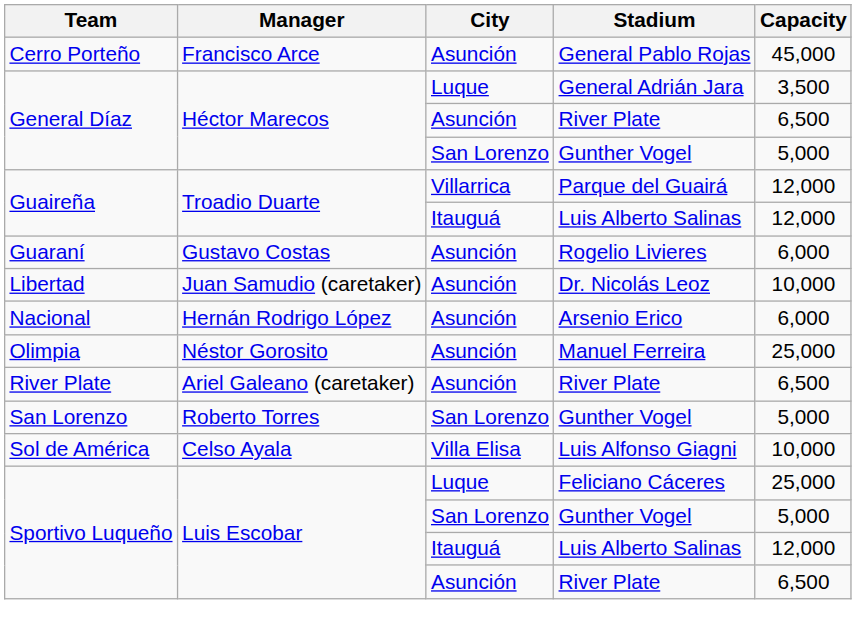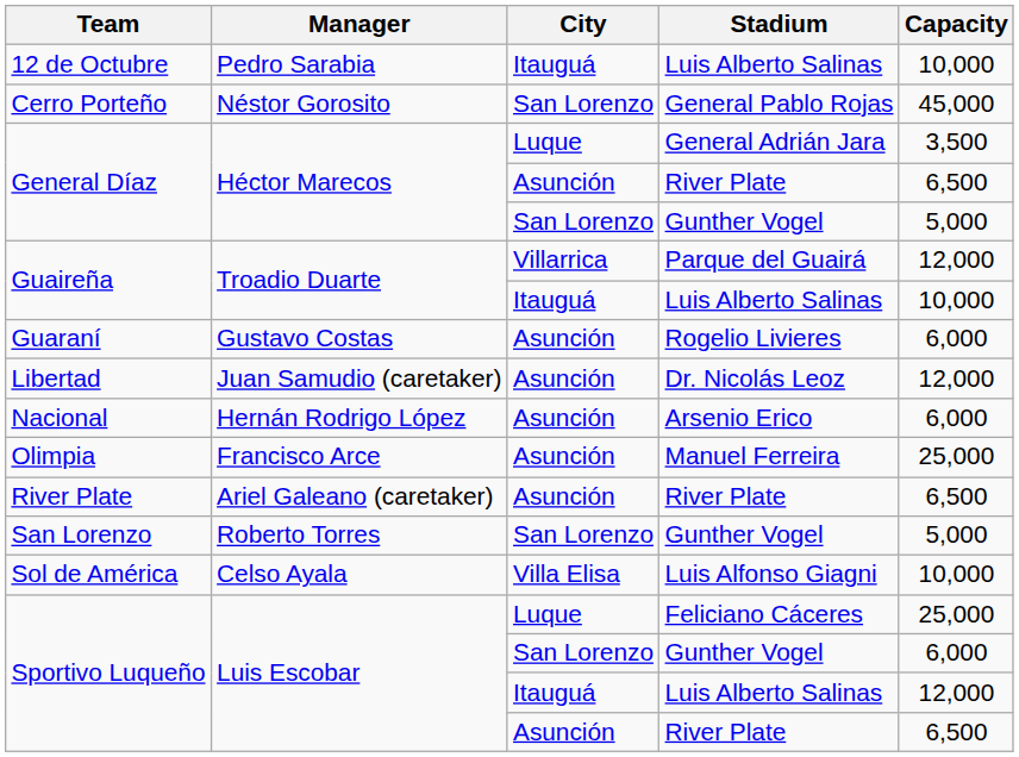+ row: 12 de Octubre | Pedro Sarabia | Itauguá | Luis Alberto Salinas | 10,000
Cerro Porteño | Manager: Francisco Arce -> Néstor Gorosito
Cerro Porteño | City: Asunción -> San Lorenzo
Guaireña / Luis Alberto Salinas | Capacity: 12,000 -> 10,000
Libertad | Capacity: 10,000 -> 12,000
Olimpia | Manager: Néstor Gorosito -> Francisco Arce
Sportivo Luqueño / Gunther Vogel | Capacity: 5,000 -> 6,000
